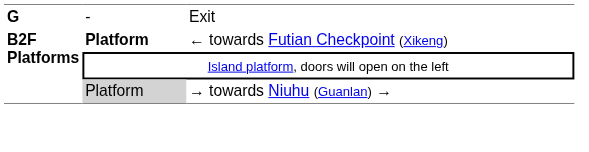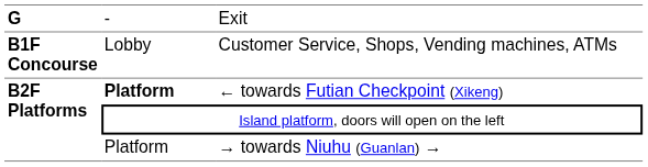+ row: B1F Concourse | Lobby | Customer Service, Shops, Vending machines, ATMs
→ towards Niuhu (Guanlan) → | column 2: lightgrey background -> no background
